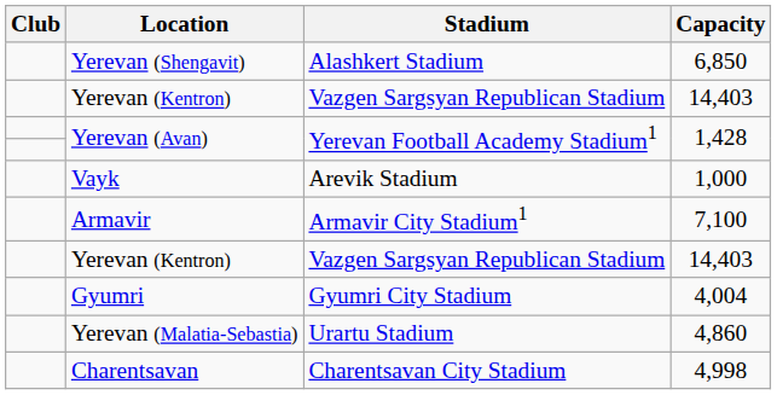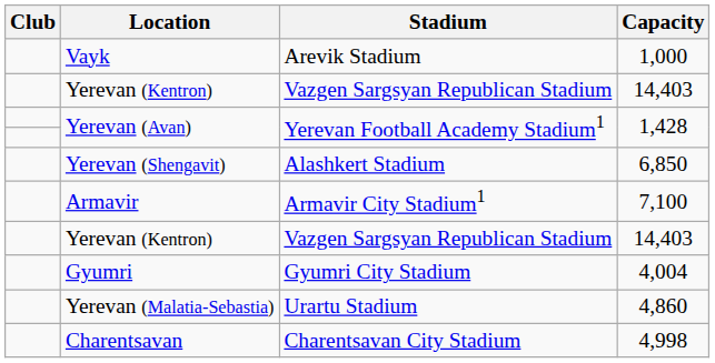rows swapped: Yerevan (Shengavit) <-> Vayk
